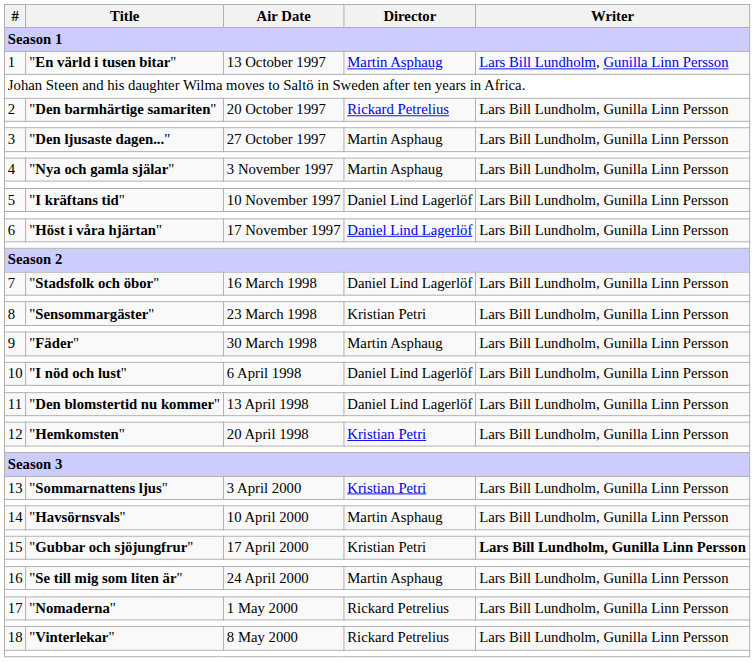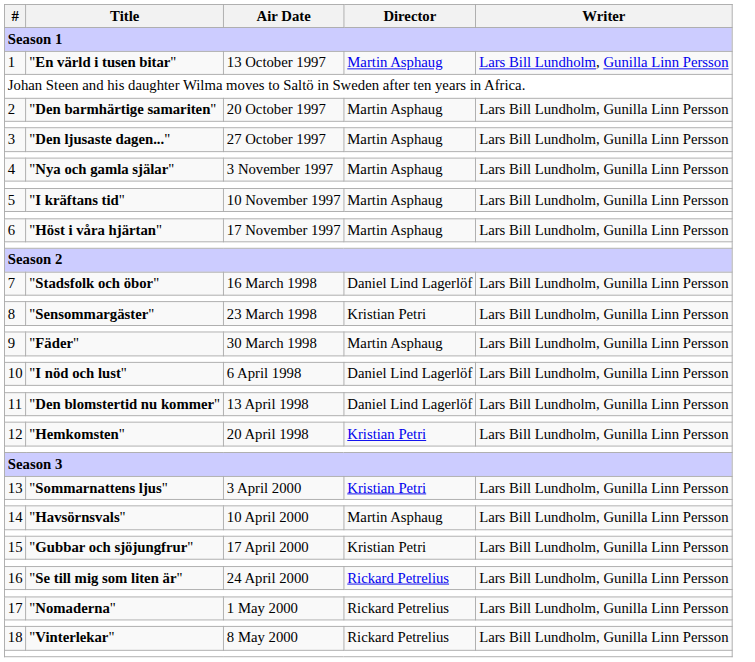2 | Director: Rickard Petrelius -> Martin Asphaug
5 | Director: Daniel Lind Lagerlöf -> Martin Asphaug
6 | Director: Daniel Lind Lagerlöf -> Martin Asphaug
15 | Writer: bold -> normal
16 | Director: Martin Asphaug -> Rickard Petrelius
